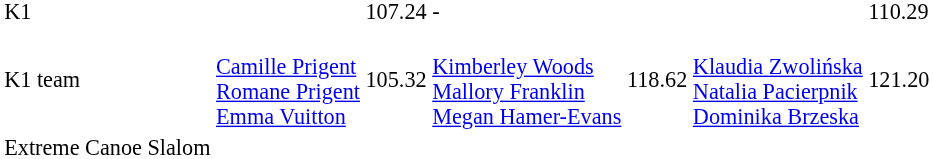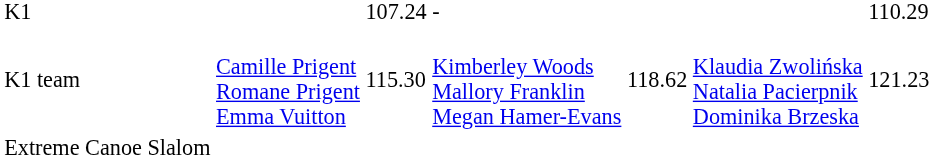K1 team | column 3: 105.32 -> 115.30
K1 team | column 7: 121.20 -> 121.23
